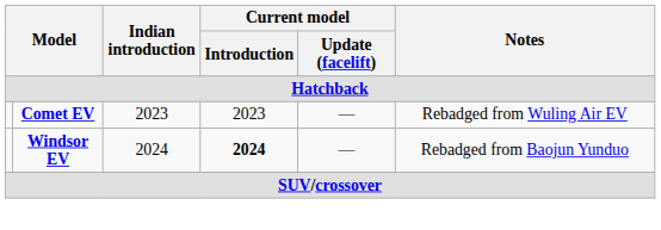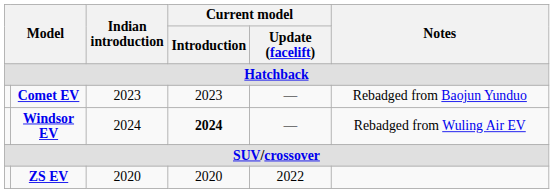Comet EV | Notes: Rebadged from Wuling Air EV -> Rebadged from Baojun Yunduo
Windsor EV | Notes: Rebadged from Baojun Yunduo -> Rebadged from Wuling Air EV
+ row: ZS EV | 2020 | 2020 | 2022
